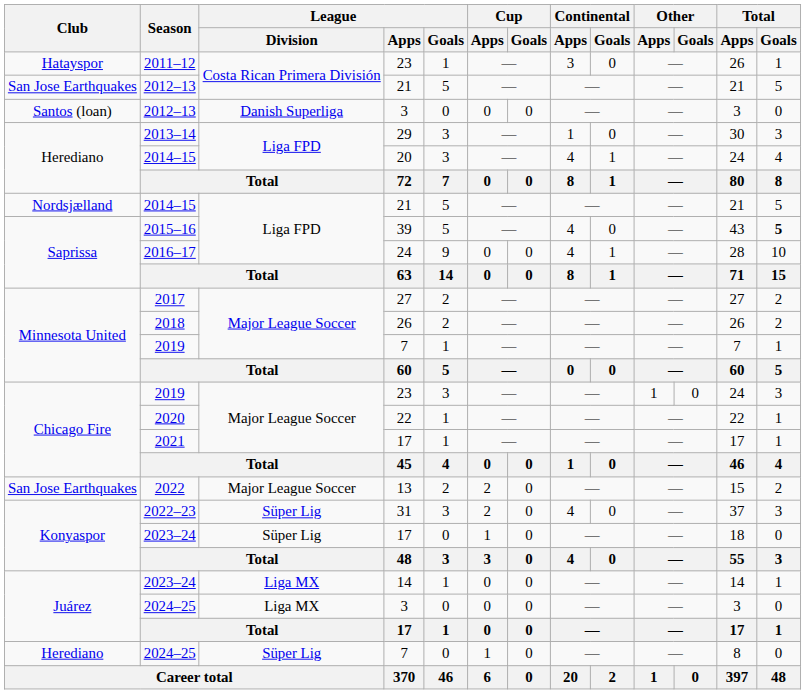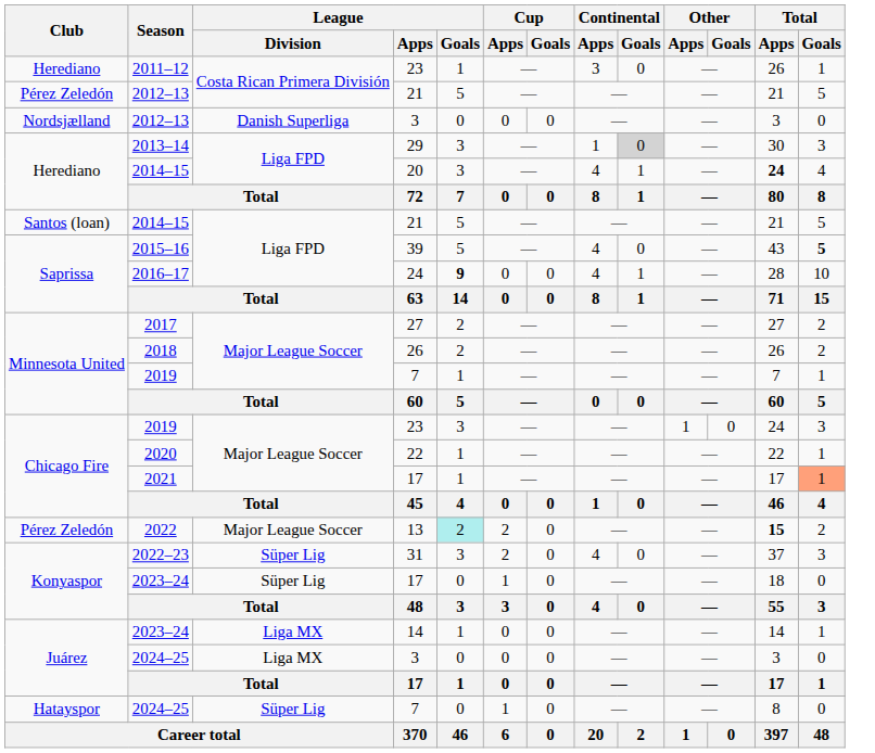2011–12 | Club: Hatayspor -> Herediano
2012–13 / 21 | Club: San Jose Earthquakes -> Pérez Zeledón
2012–13 / 3 | Club: Santos (loan) -> Nordsjælland
2013–14 | Continental / Goals: no background -> lightgrey background
2014–15 / 20 | Total / Apps: normal -> bold
2014–15 / 21 | Club: Nordsjælland -> Santos (loan)
2016–17 | League / Goals: normal -> bold
2021 | Total / Goals: no background -> lightsalmon background
2022 | Club: San Jose Earthquakes -> Pérez Zeledón
2022 | League / Goals: no background -> paleturquoise background
2022 | Total / Apps: normal -> bold
2024–25 / 7 | Club: Herediano -> Hatayspor
